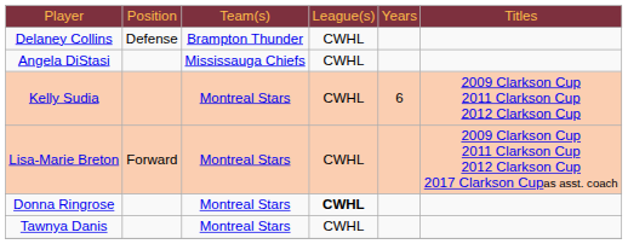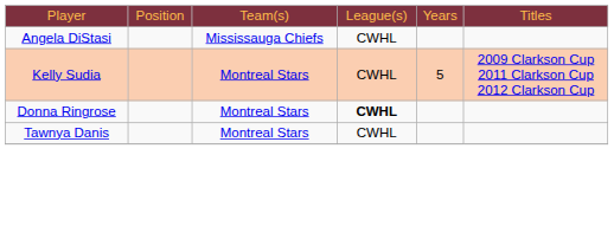- row: Delaney Collins | Defense | Brampton Thunder | CWHL
Kelly Sudia | column 5: 6 -> 5
- row: Lisa-Marie Breton | Forward | Montreal Stars | CWHL | 2009 Clarkson Cup 2011 Clarkson Cup 2012 Clarkson Cup 2017 Clarkson Cupas asst. coach
